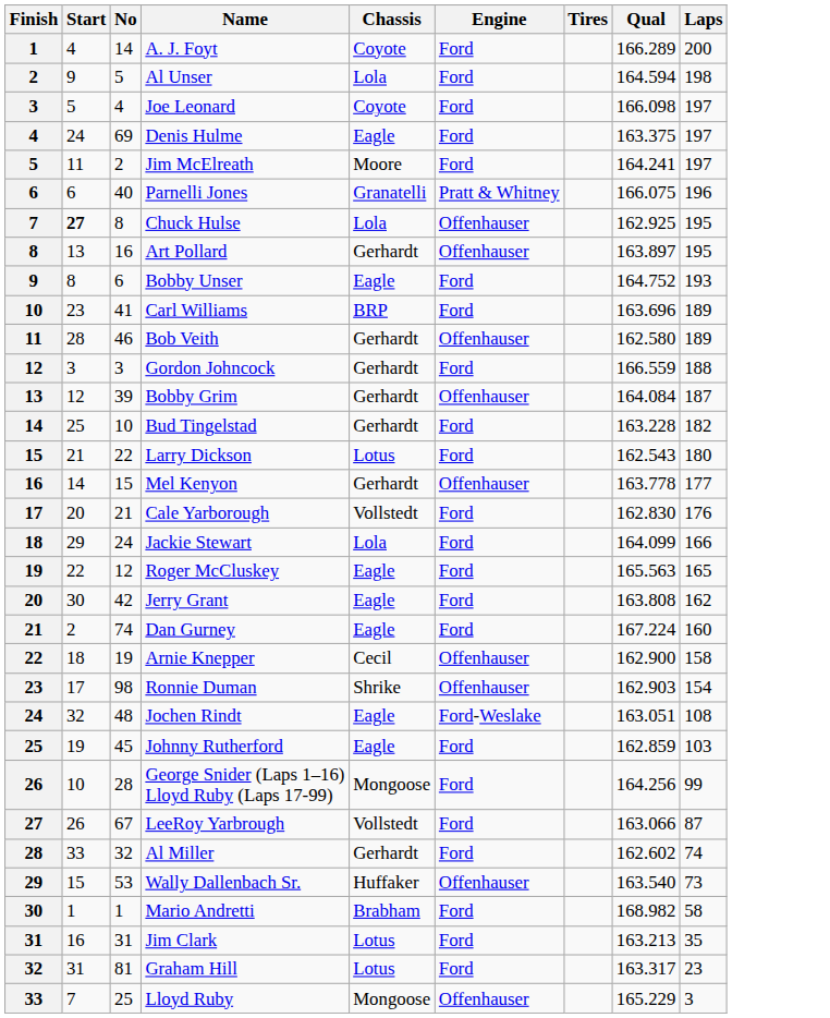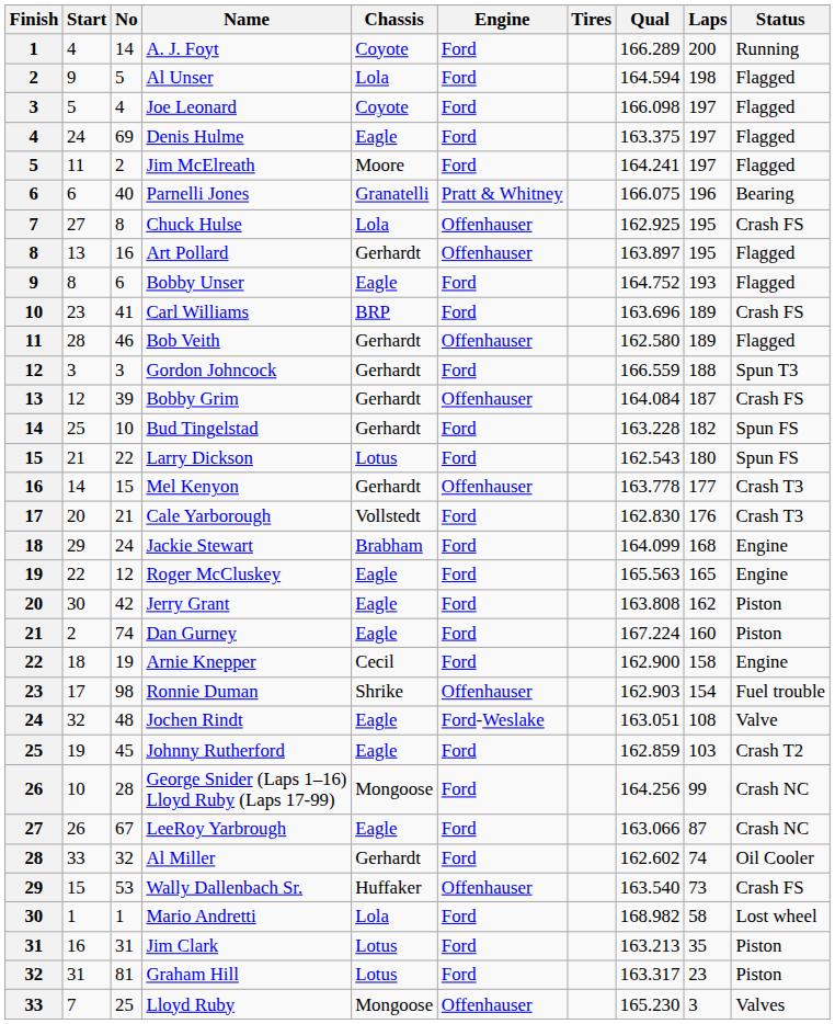+ column: Status | Running | Flagged | Flagged | Flagged | Flagged | Bearing | Crash FS | Flagged | Flagged | Crash FS | Flagged | Spun T3 | Crash FS | Spun FS | Spun FS | Crash T3 | Crash T3 | Engine | Engine | Piston | Piston | Engine | Fuel trouble | Valve | Crash T2 | Crash NC | Crash NC | Oil Cooler | Crash FS | Lost wheel | Piston | Piston | Valves
Chuck Hulse | Start: bold -> normal
Jackie Stewart | Chassis: Lola -> Brabham
Jackie Stewart | Laps: 166 -> 168
Arnie Knepper | Engine: Offenhauser -> Ford
LeeRoy Yarbrough | Chassis: Vollstedt -> Eagle
Mario Andretti | Chassis: Brabham -> Lola
Lloyd Ruby | Qual: 165.229 -> 165.230
